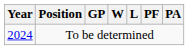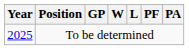To be determined | Year: 2024 -> 2025
